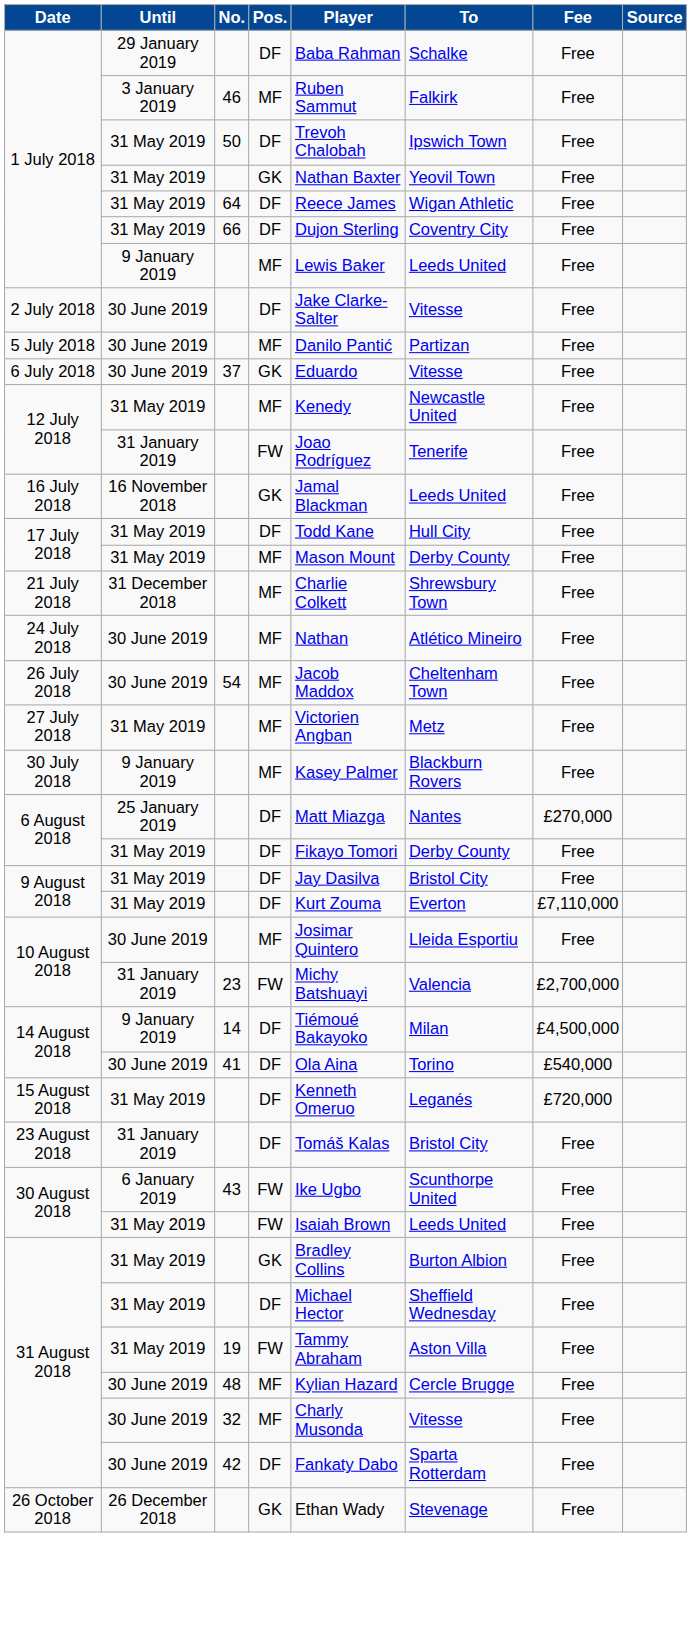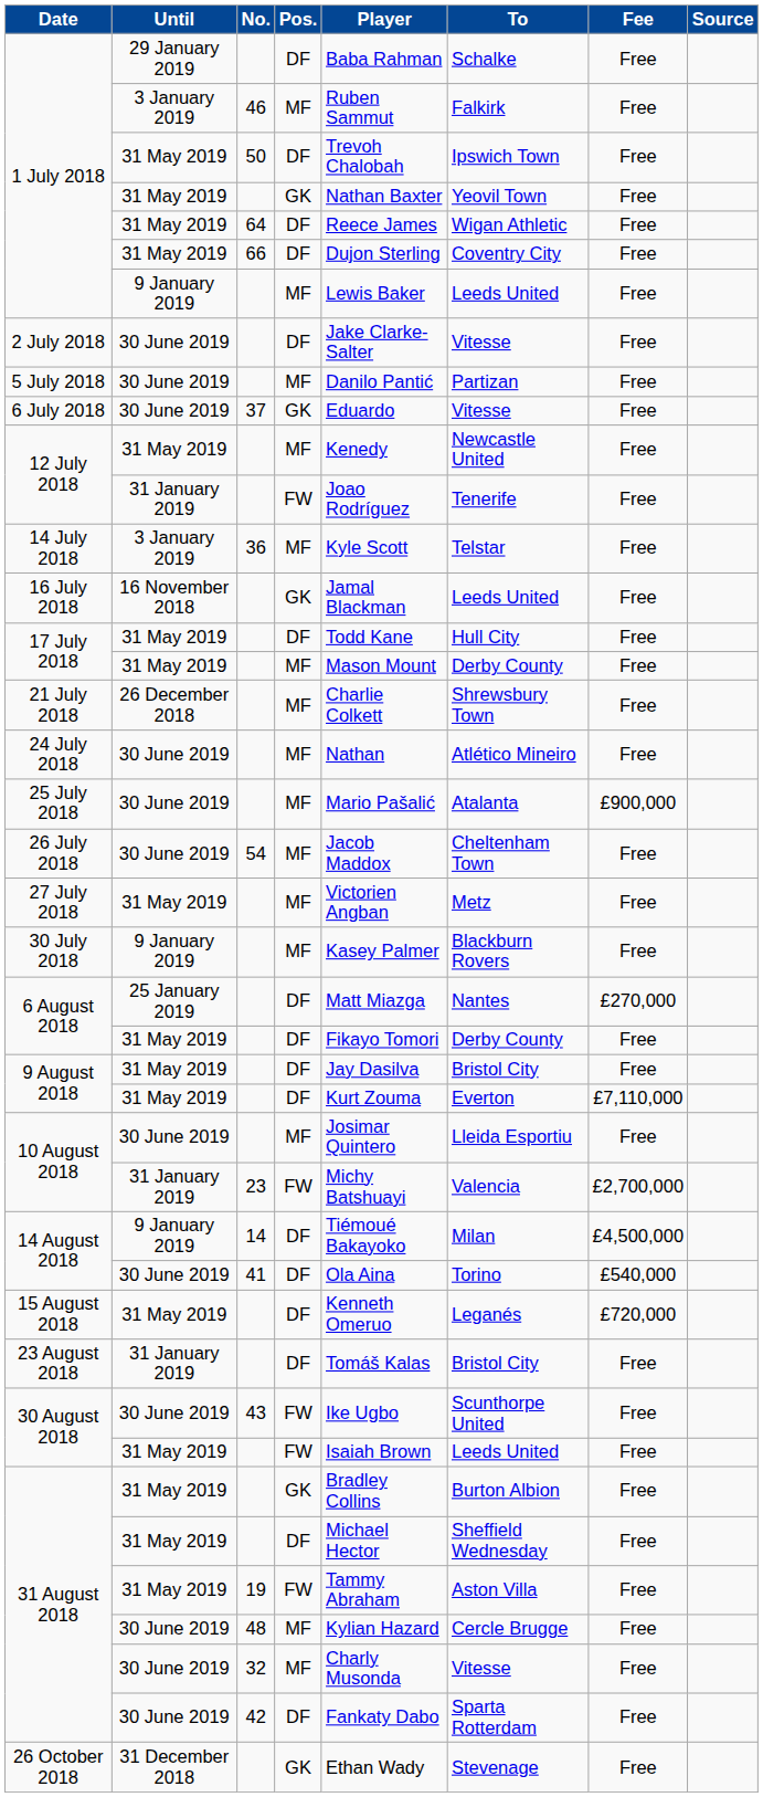+ row: 14 July 2018 | 3 January 2019 | 36 | MF | Kyle Scott | Telstar | Free
21 July 2018 | Until: 31 December 2018 -> 26 December 2018
+ row: 25 July 2018 | 30 June 2019 | MF | Mario Pašalić | Atalanta | £900,000
30 August 2018 / 43 | Until: 6 January 2019 -> 30 June 2019
26 October 2018 | Until: 26 December 2018 -> 31 December 2018
